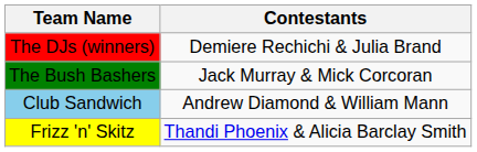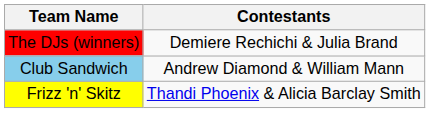- row: The Bush Bashers | Jack Murray & Mick Corcoran
